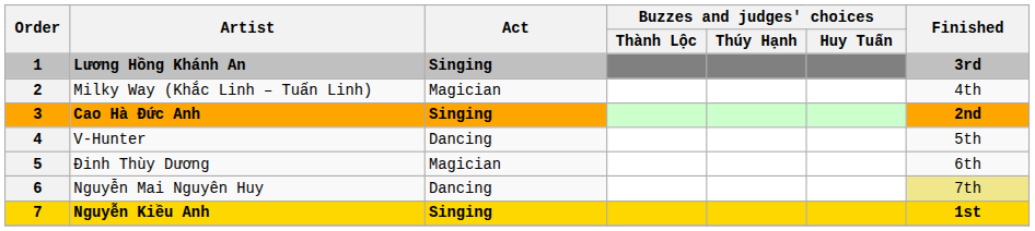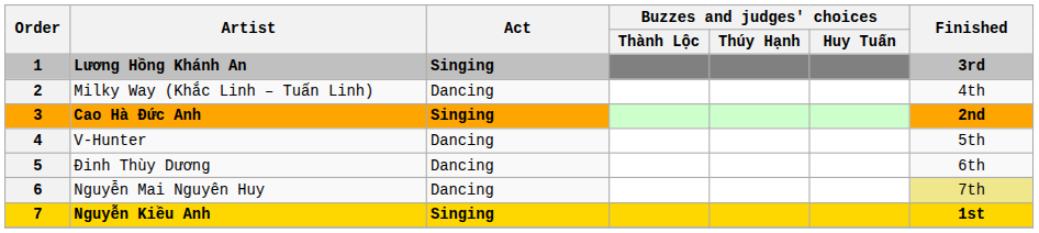Milky Way (Khắc Linh – Tuấn Linh) | Act: Magician -> Dancing
Đinh Thùy Dương | Act: Magician -> Dancing
